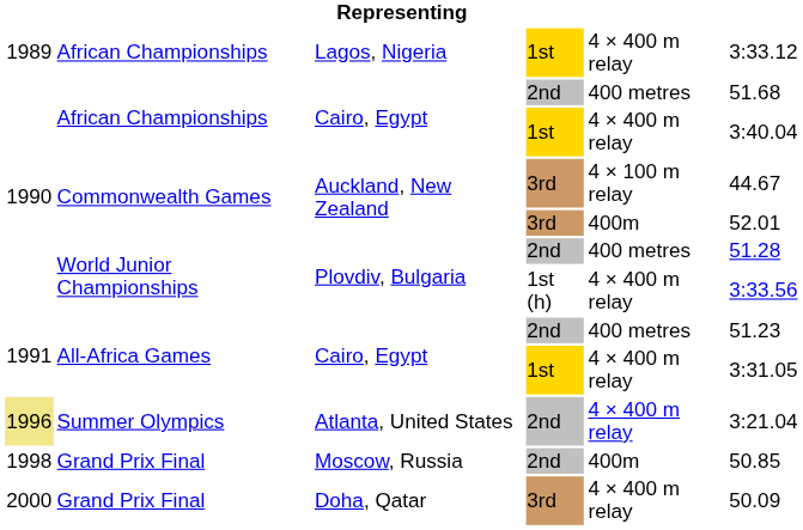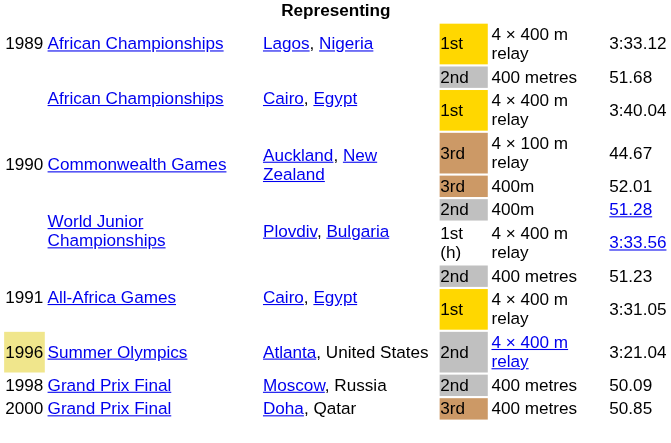Plovdiv, Bulgaria / 2nd | column 5: 400 metres -> 400m
Moscow, Russia | column 5: 400m -> 400 metres
Moscow, Russia | column 6: 50.85 -> 50.09
Doha, Qatar | column 5: 4 × 400 m relay -> 400 metres
Doha, Qatar | column 6: 50.09 -> 50.85
